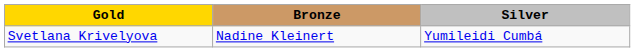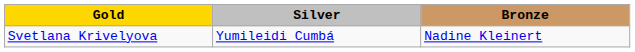columns swapped: Silver <-> Bronze
